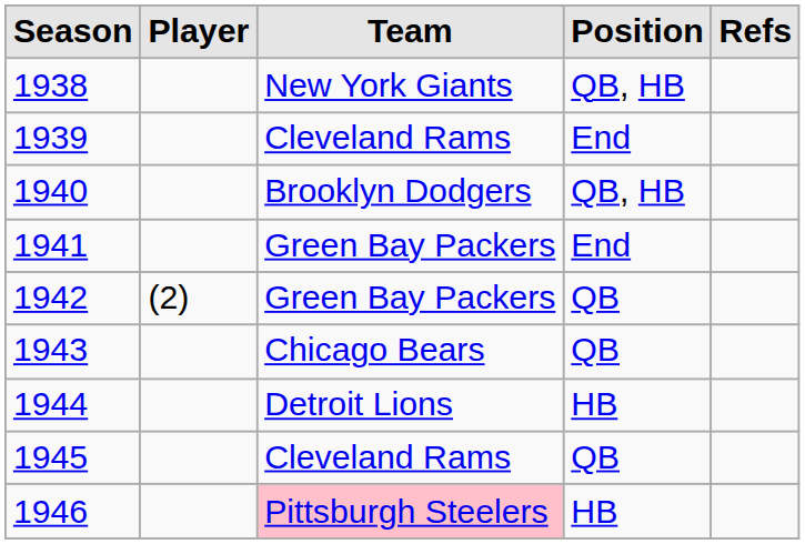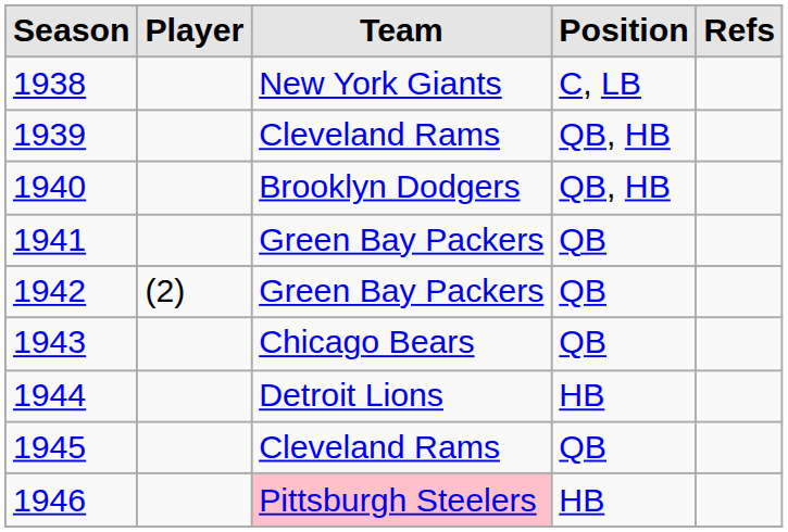1938 | Position: QB, HB -> C, LB
1939 | Position: End -> QB, HB
1941 | Position: End -> QB
